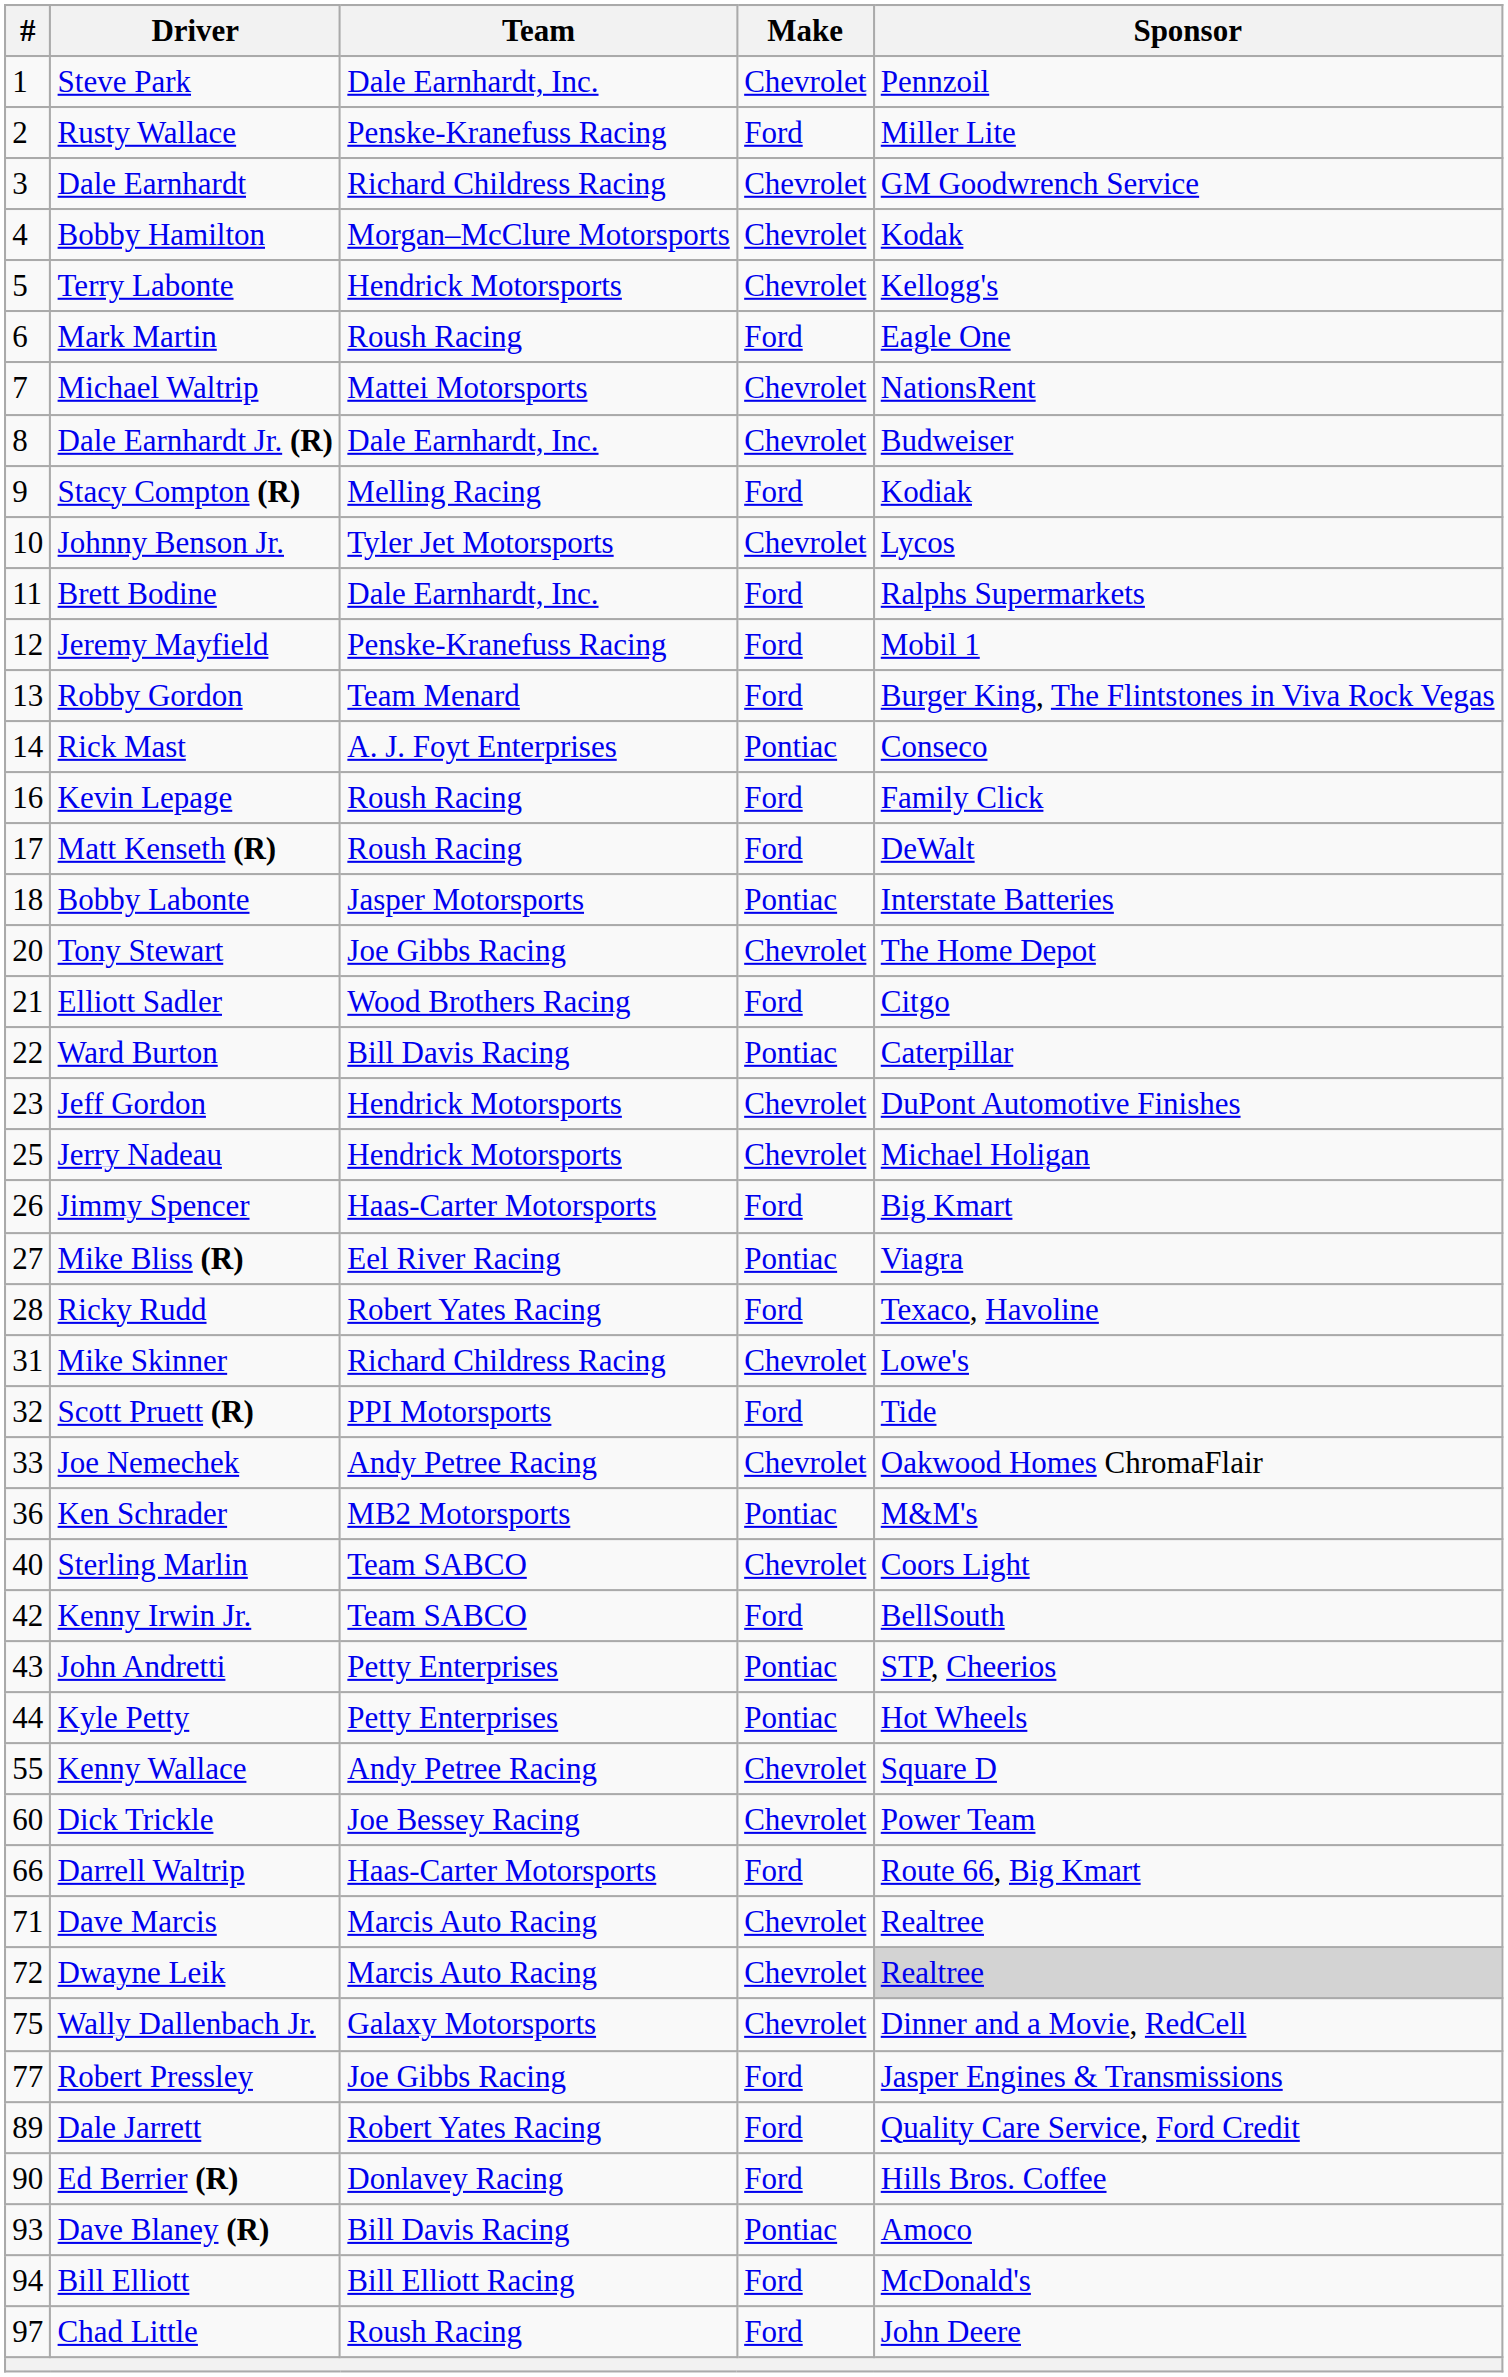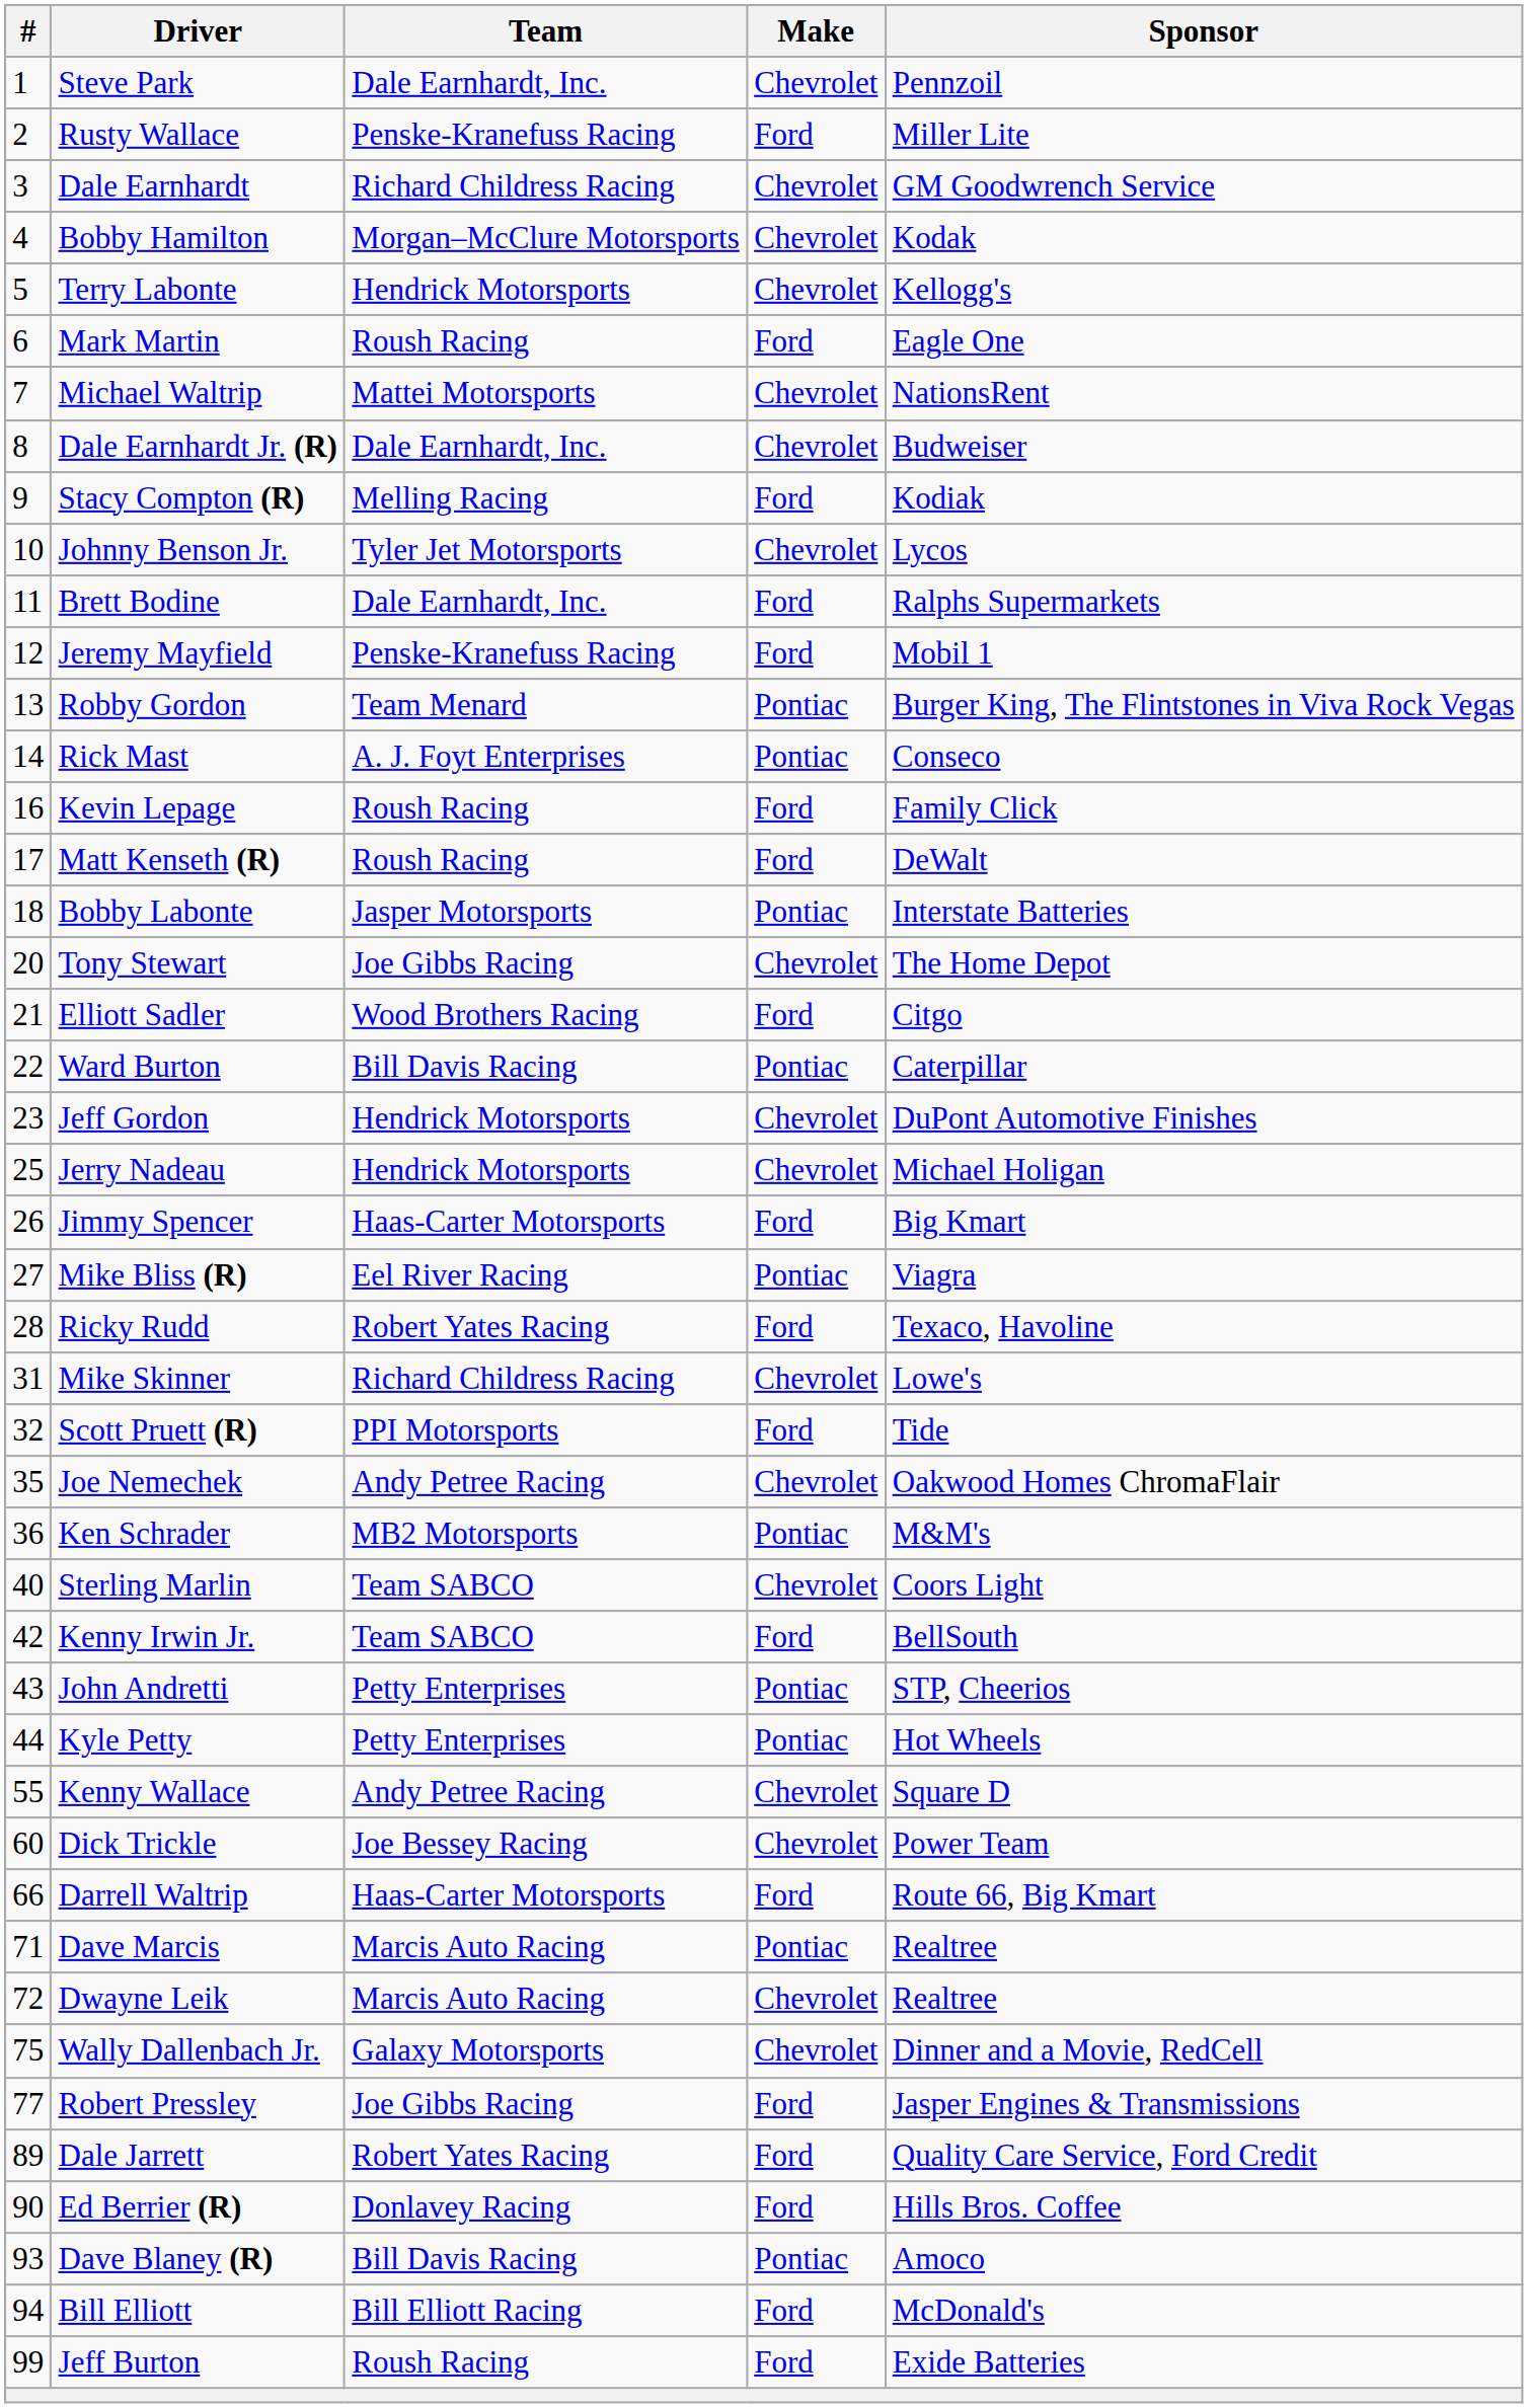Robby Gordon | Make: Ford -> Pontiac
Joe Nemechek | #: 33 -> 35
Dave Marcis | Make: Chevrolet -> Pontiac
Dwayne Leik | Sponsor: lightgrey background -> no background
- row: 97 | Chad Little | Roush Racing | Ford | John Deere
+ row: 99 | Jeff Burton | Roush Racing | Ford | Exide Batteries
